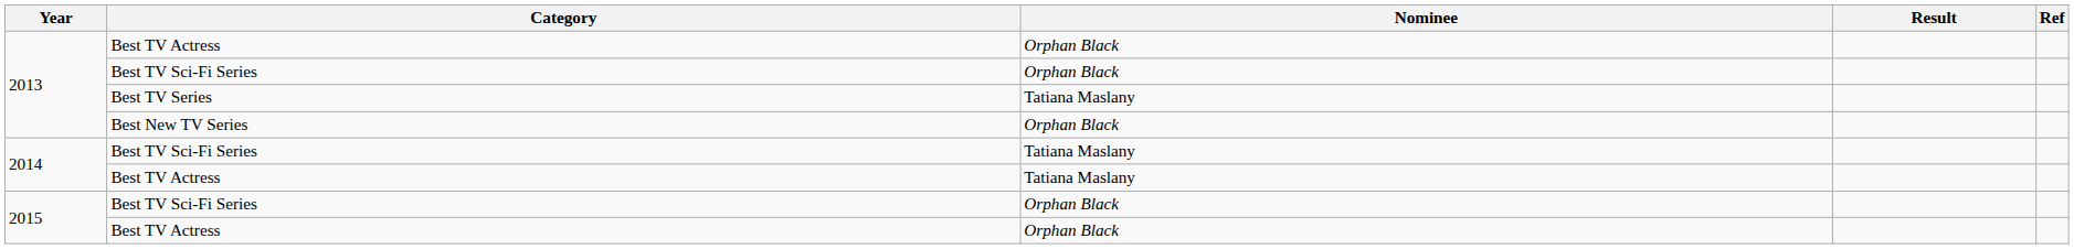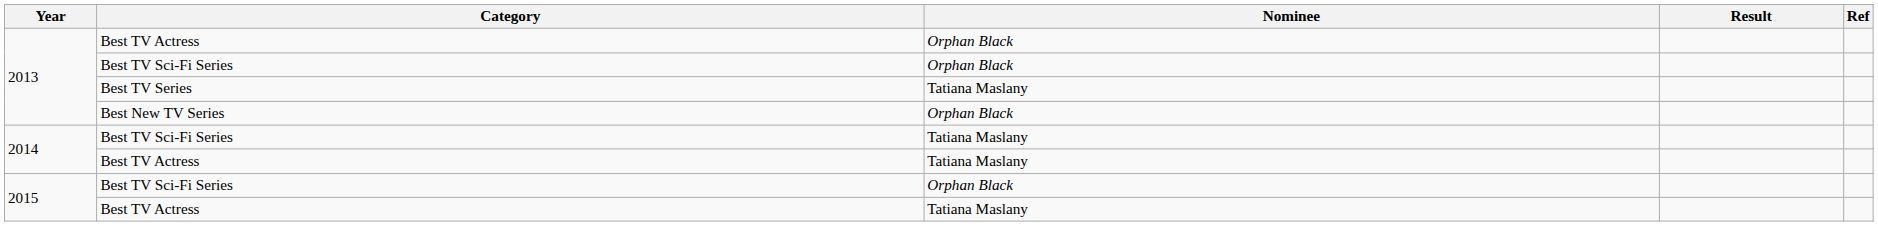2015 / Best TV Actress | Nominee: Orphan Black -> Tatiana Maslany
